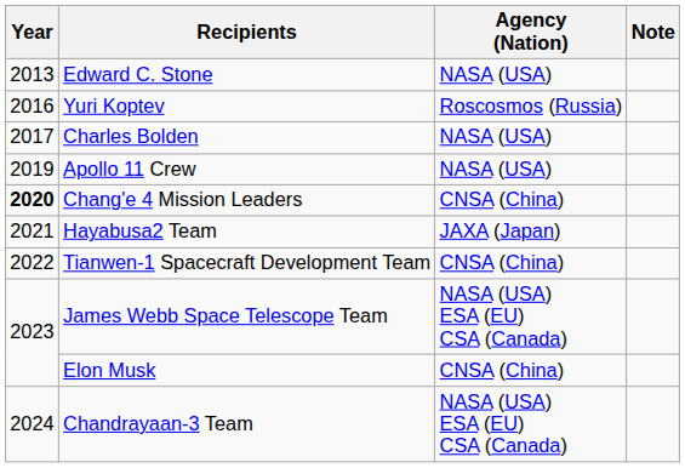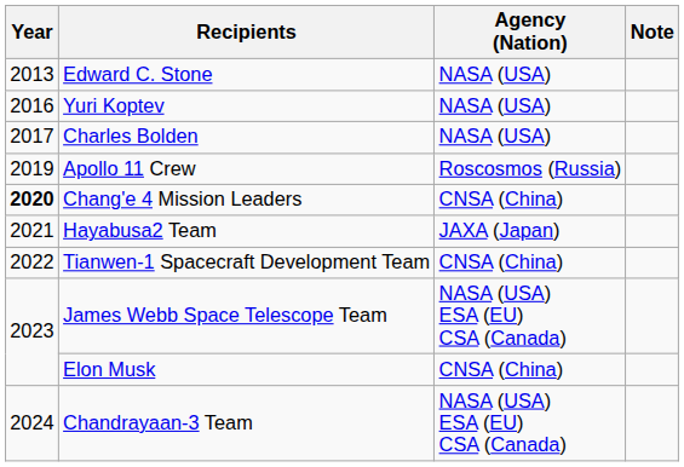Yuri Koptev | Agency (Nation): Roscosmos (Russia) -> NASA (USA)
Apollo 11 Crew | Agency (Nation): NASA (USA) -> Roscosmos (Russia)
